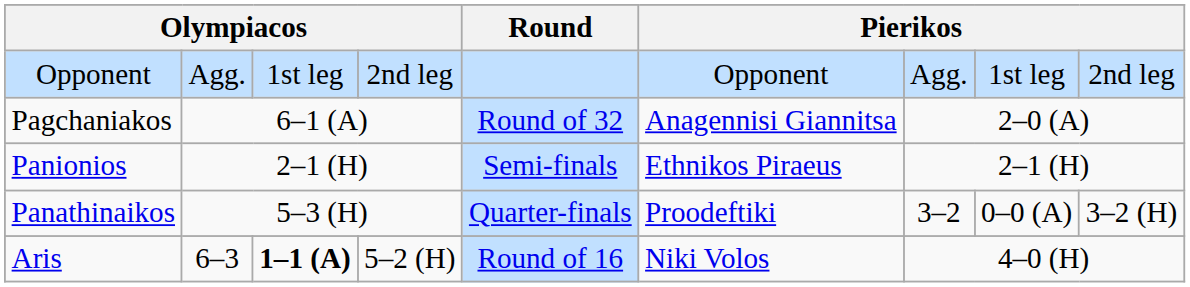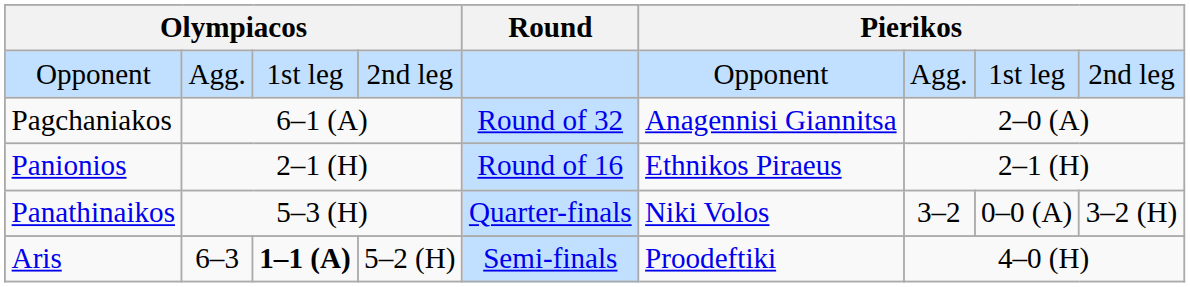Panionios | Round: Semi-finals -> Round of 16
Panathinaikos | column 6: Proodeftiki -> Niki Volos
Aris | Round: Round of 16 -> Semi-finals
Aris | column 6: Niki Volos -> Proodeftiki
